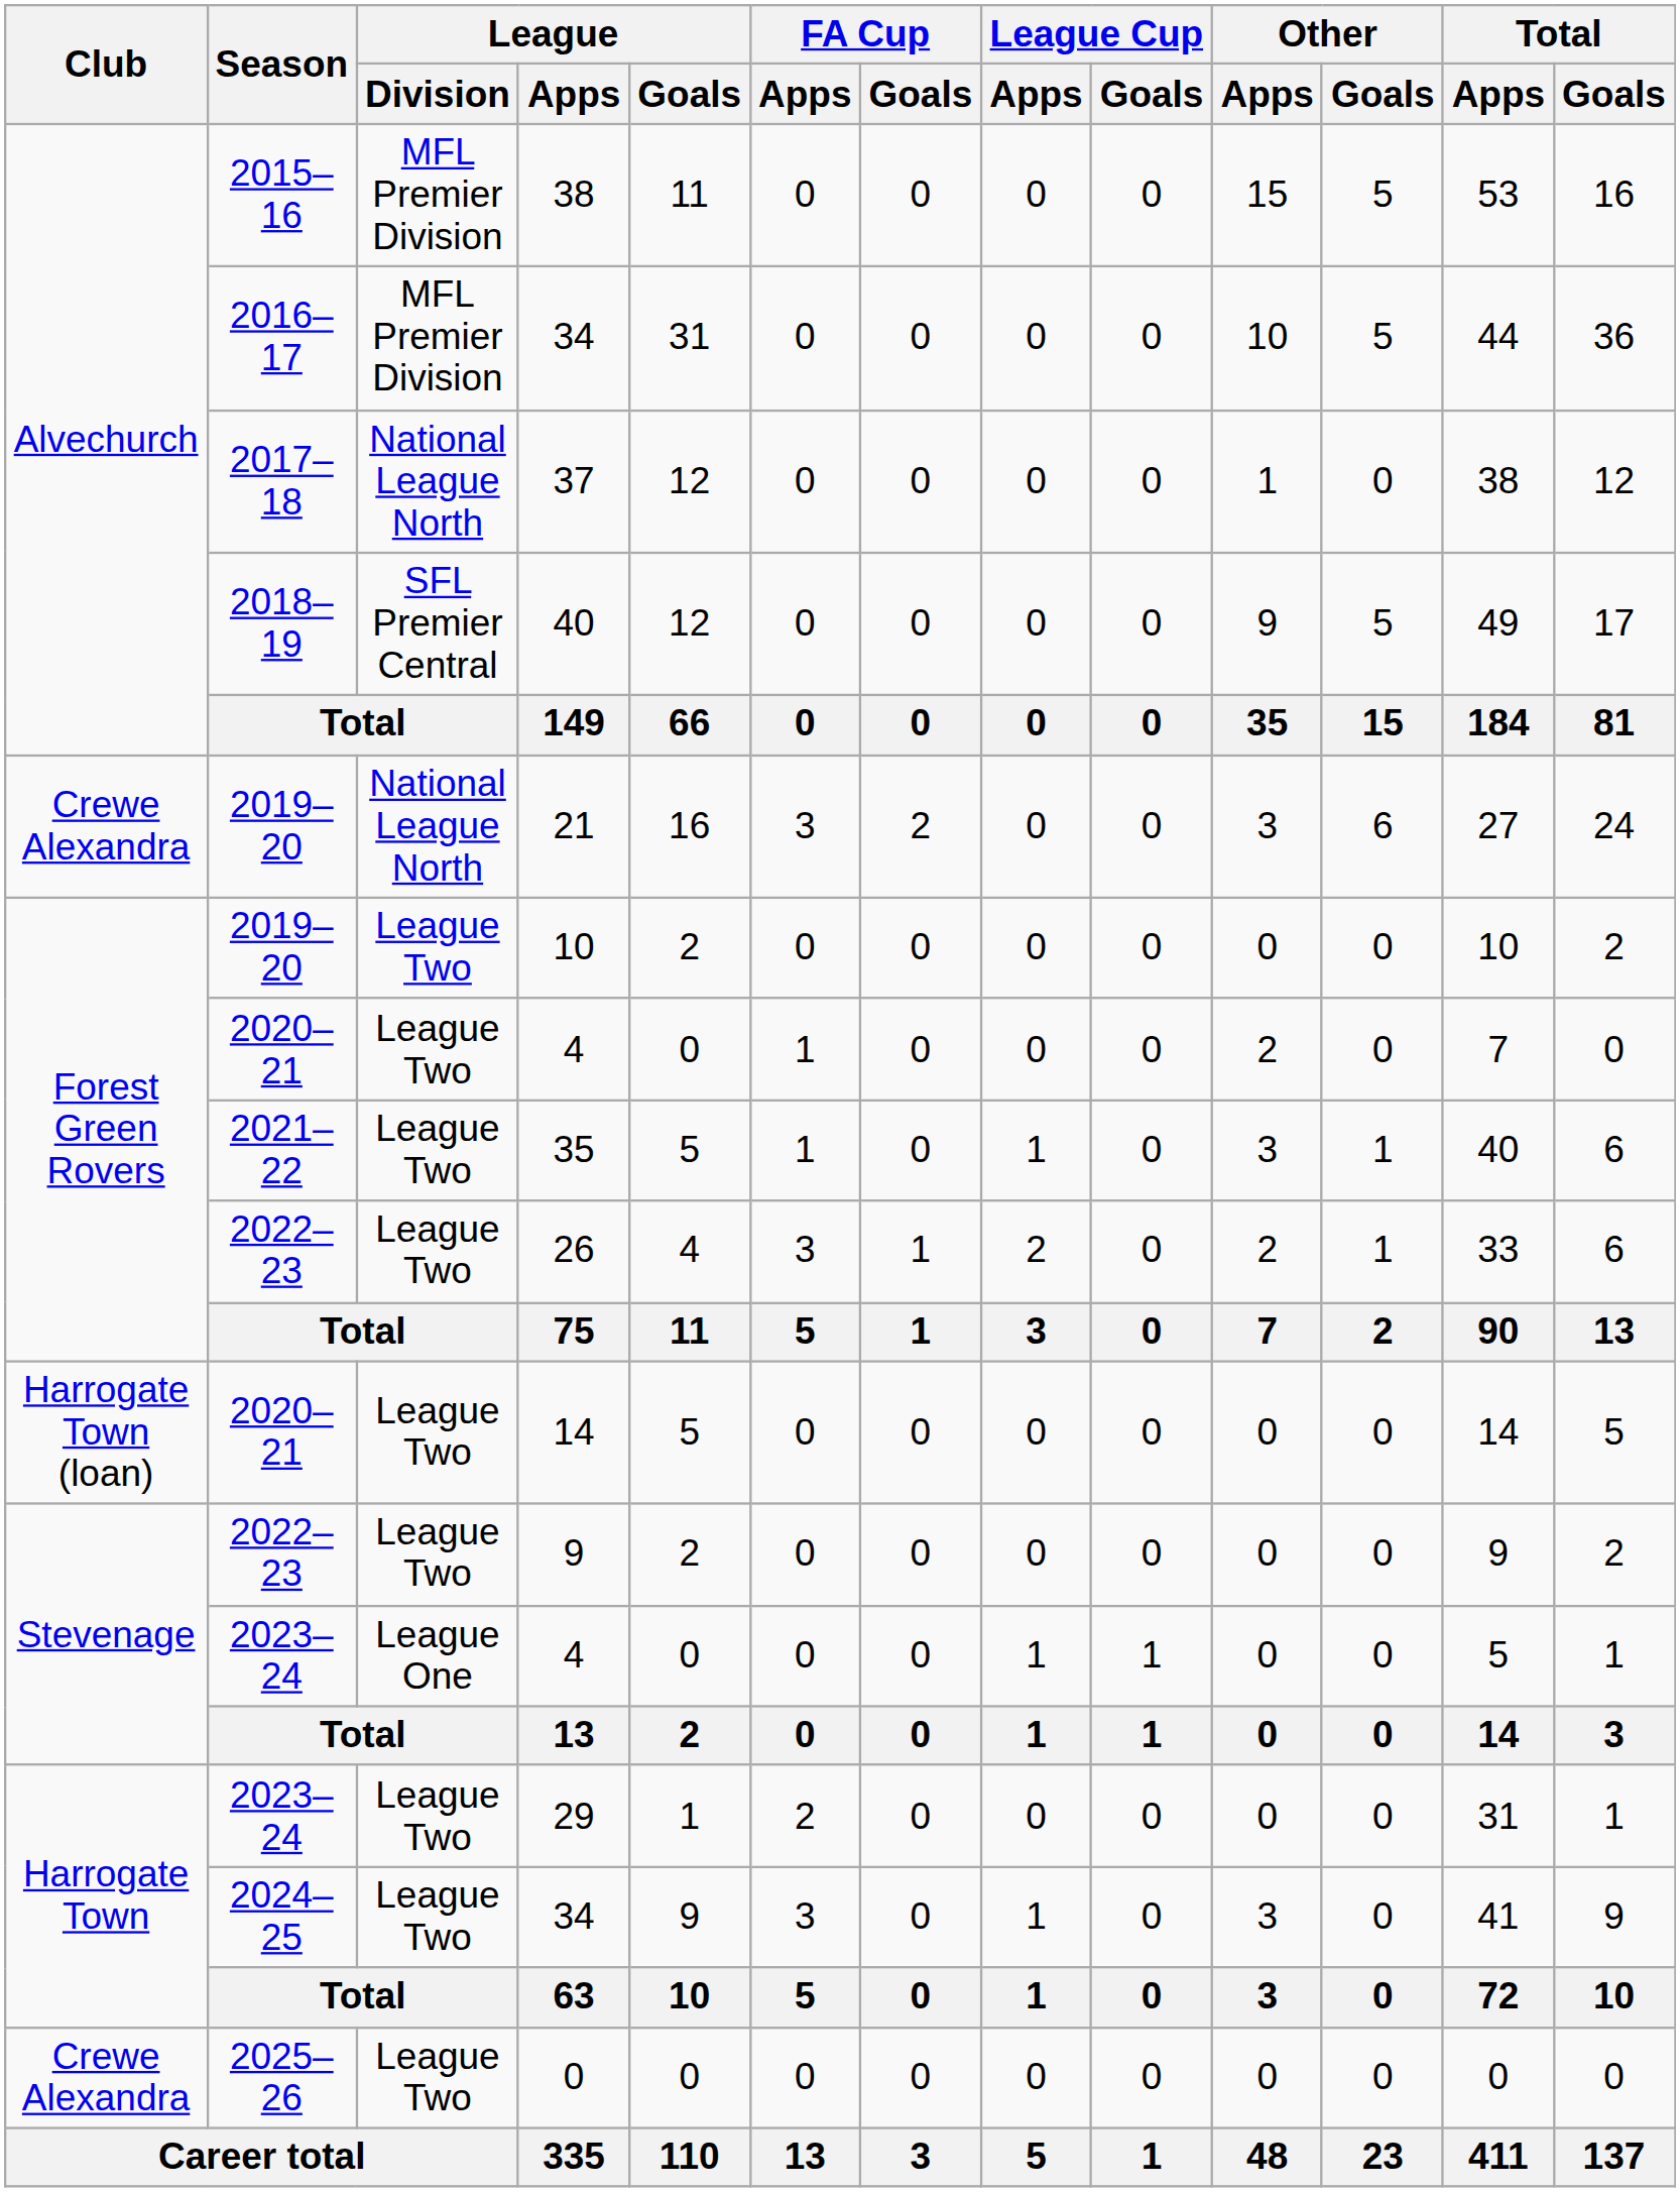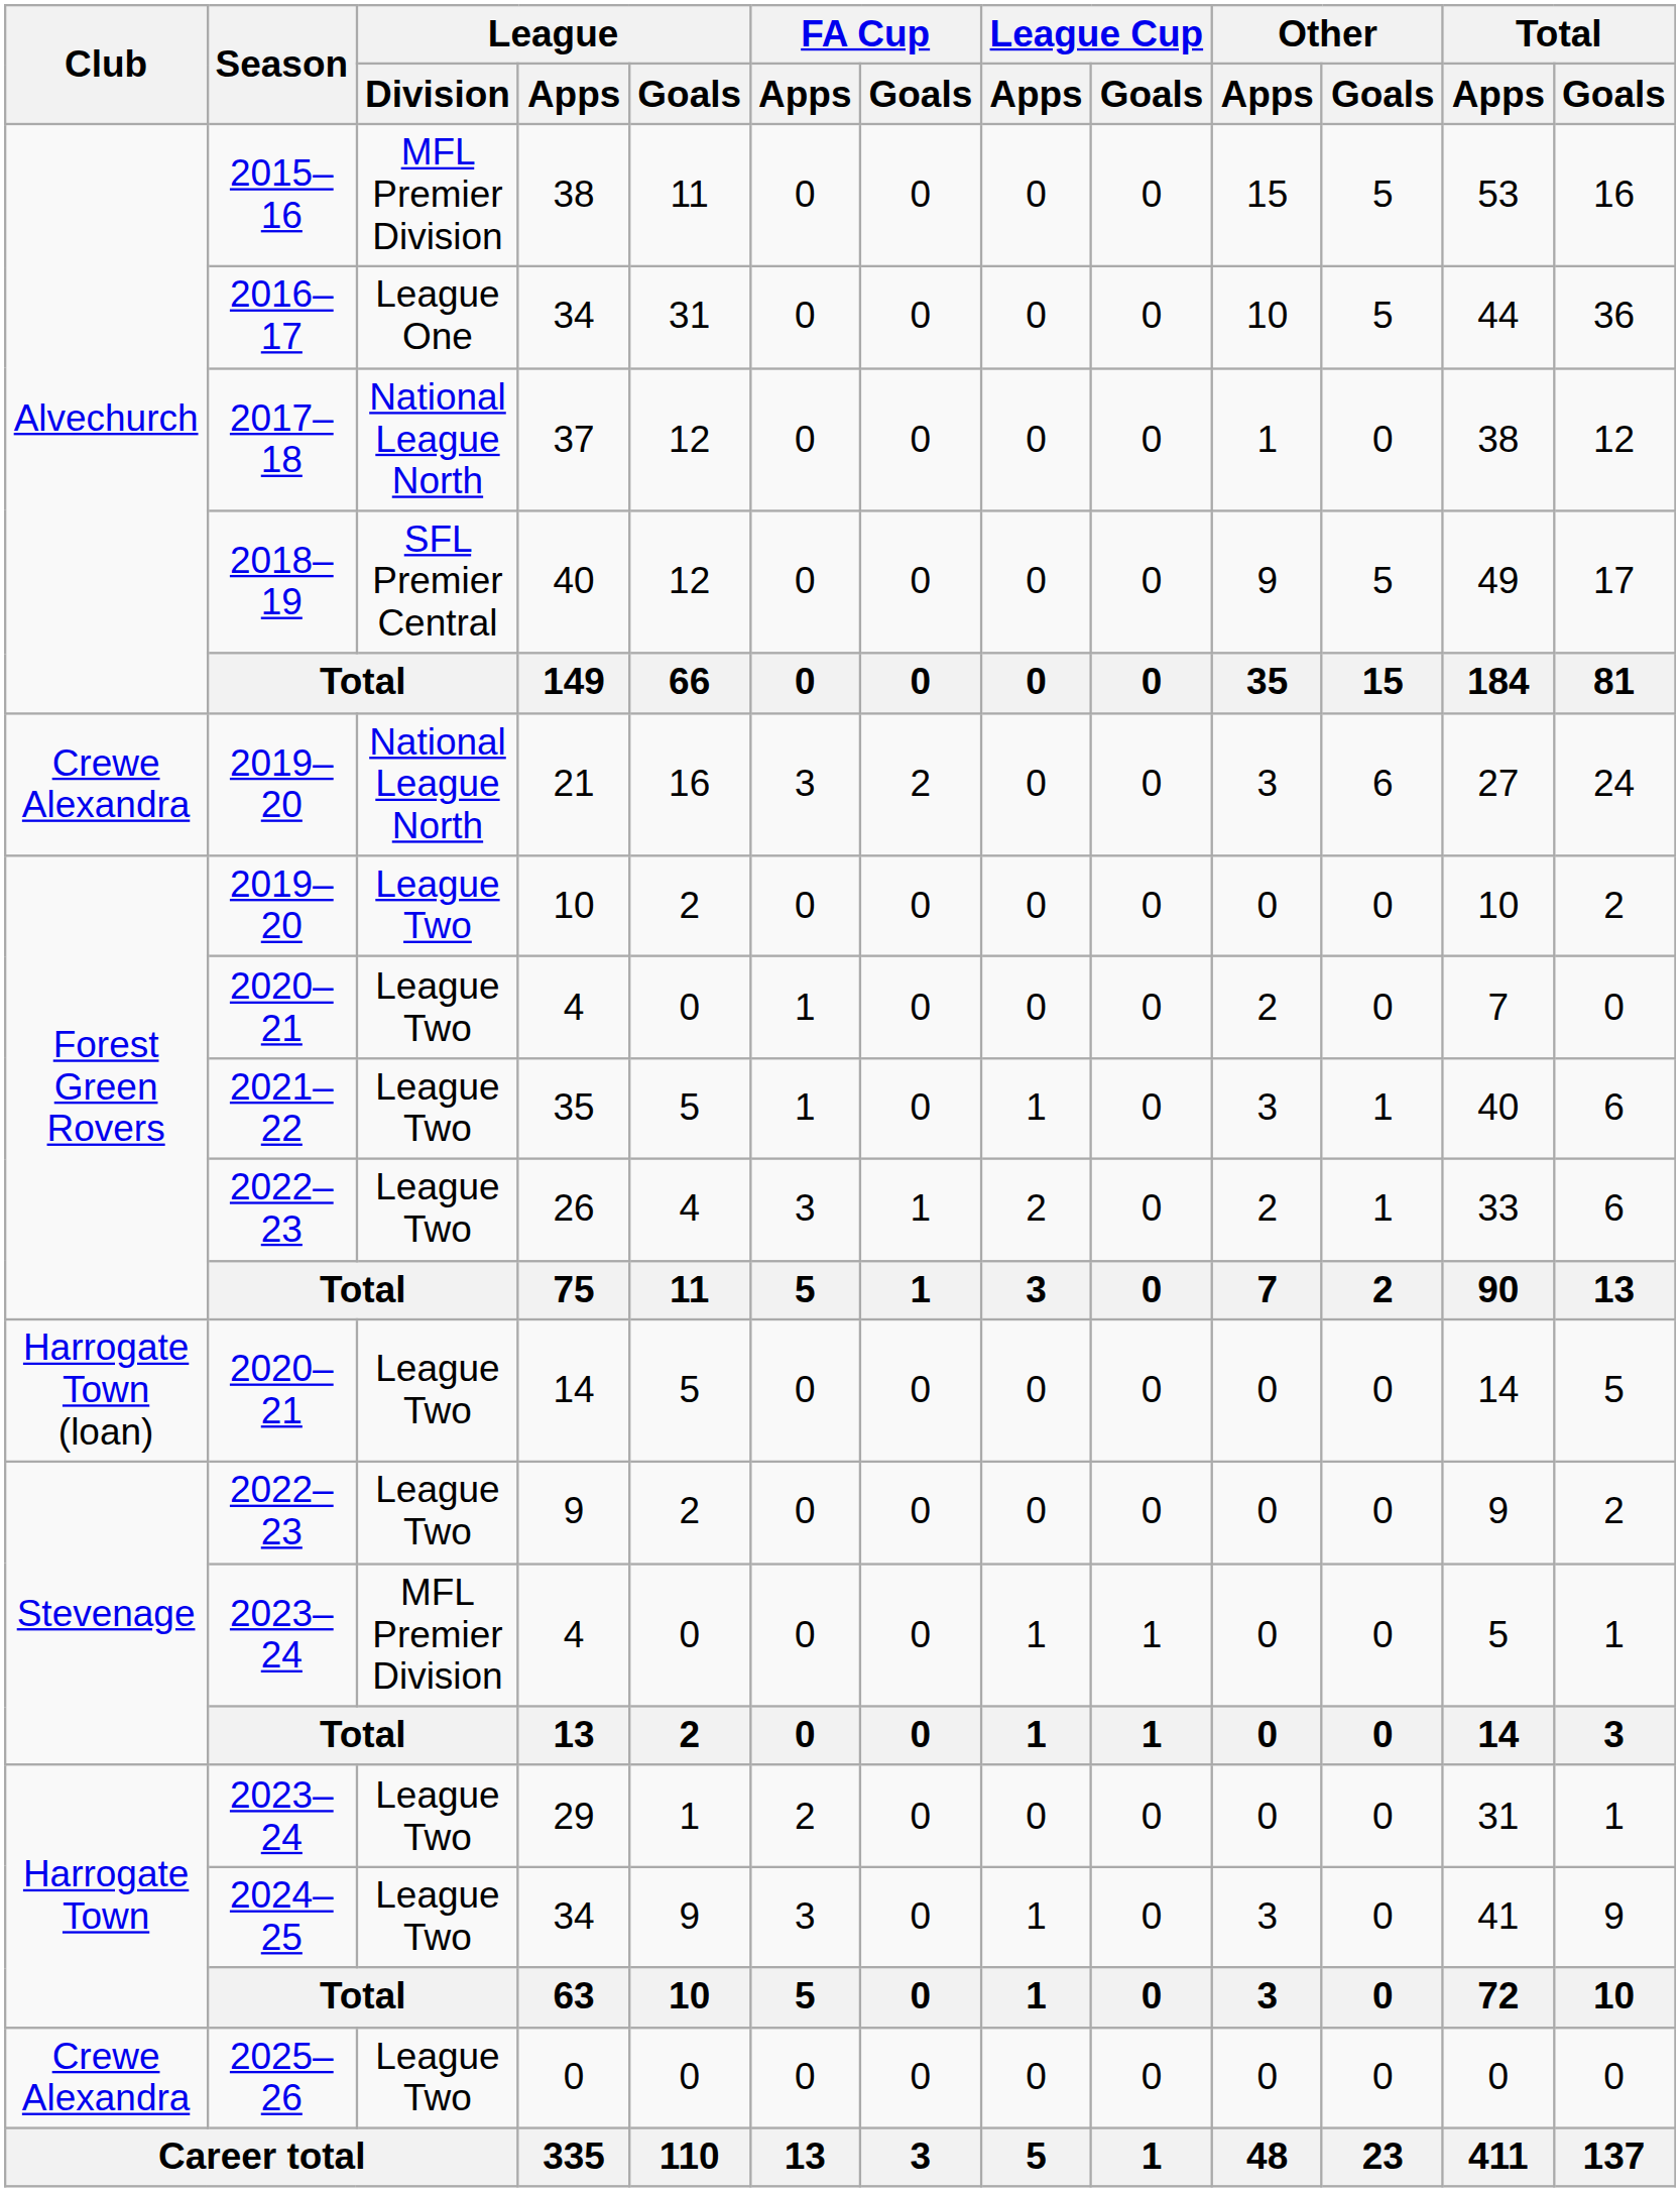2016–17 / 34 | League / Division: MFL Premier Division -> League One
2023–24 / 4 | League / Division: League One -> MFL Premier Division
